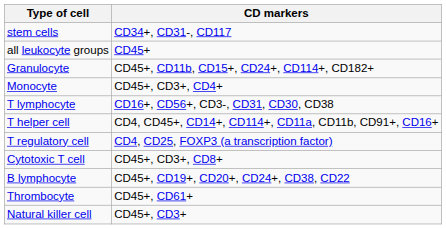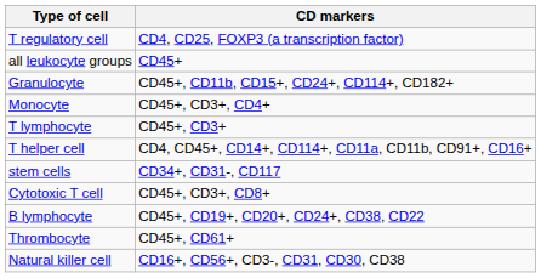rows swapped: stem cells <-> T regulatory cell
T lymphocyte | CD markers: CD16+, CD56+, CD3-, CD31, CD30, CD38 -> CD45+, CD3+
Natural killer cell | CD markers: CD45+, CD3+ -> CD16+, CD56+, CD3-, CD31, CD30, CD38
